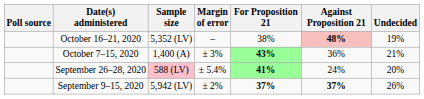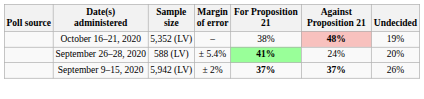- row: October 7–15, 2020 | 1,400 (A) | ± 3% | 43% | 36% | 21%
September 26–28, 2020 | Sample size: pink background -> no background
